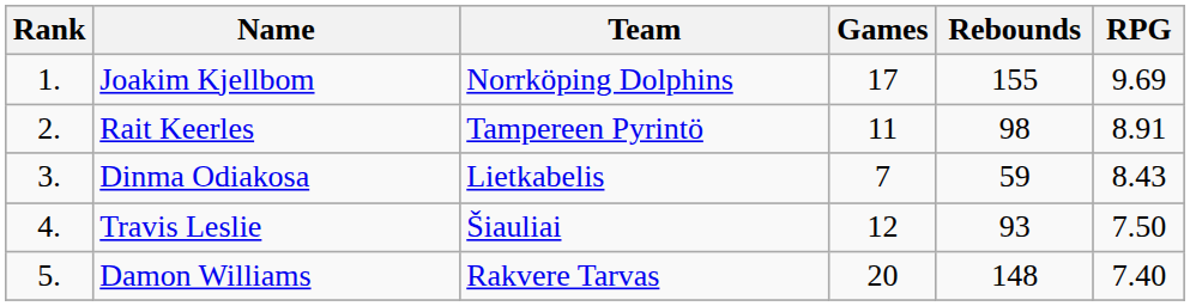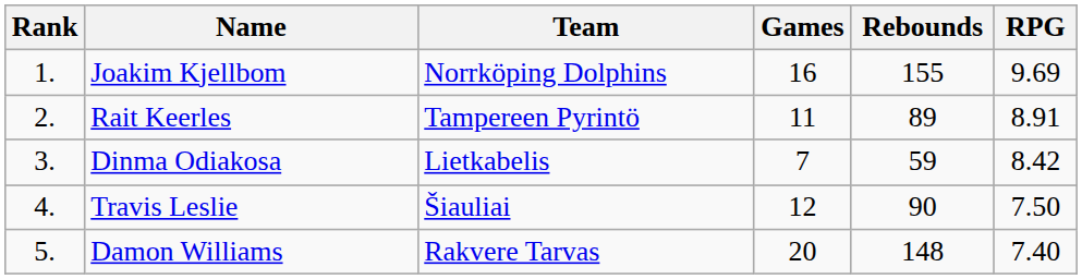Joakim Kjellbom | Games: 17 -> 16
Rait Keerles | Rebounds: 98 -> 89
Dinma Odiakosa | RPG: 8.43 -> 8.42
Travis Leslie | Rebounds: 93 -> 90
